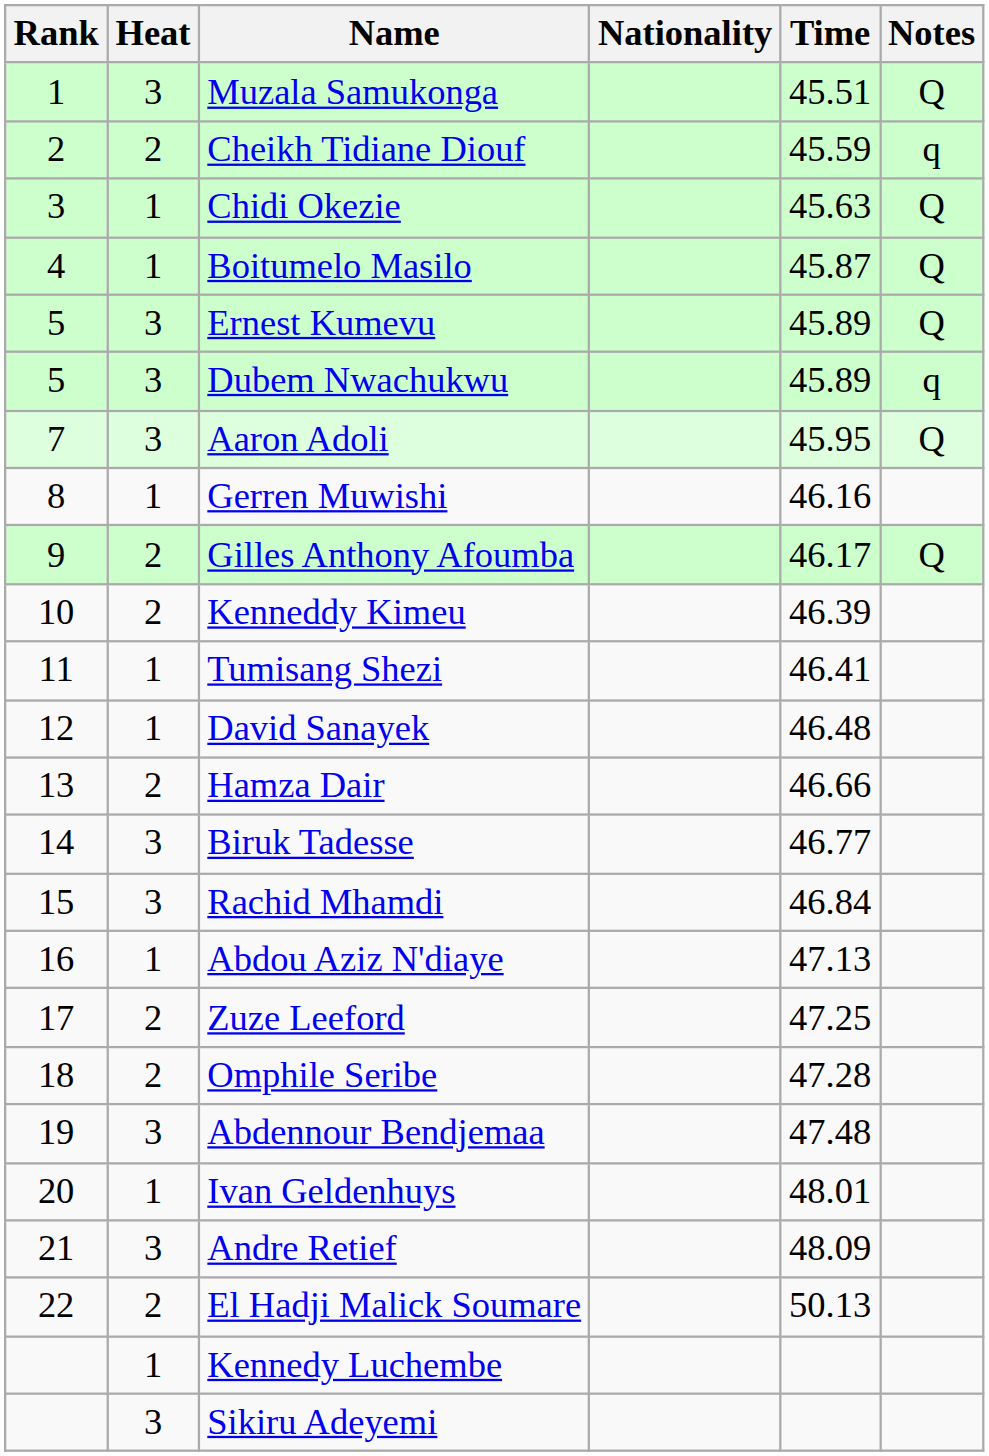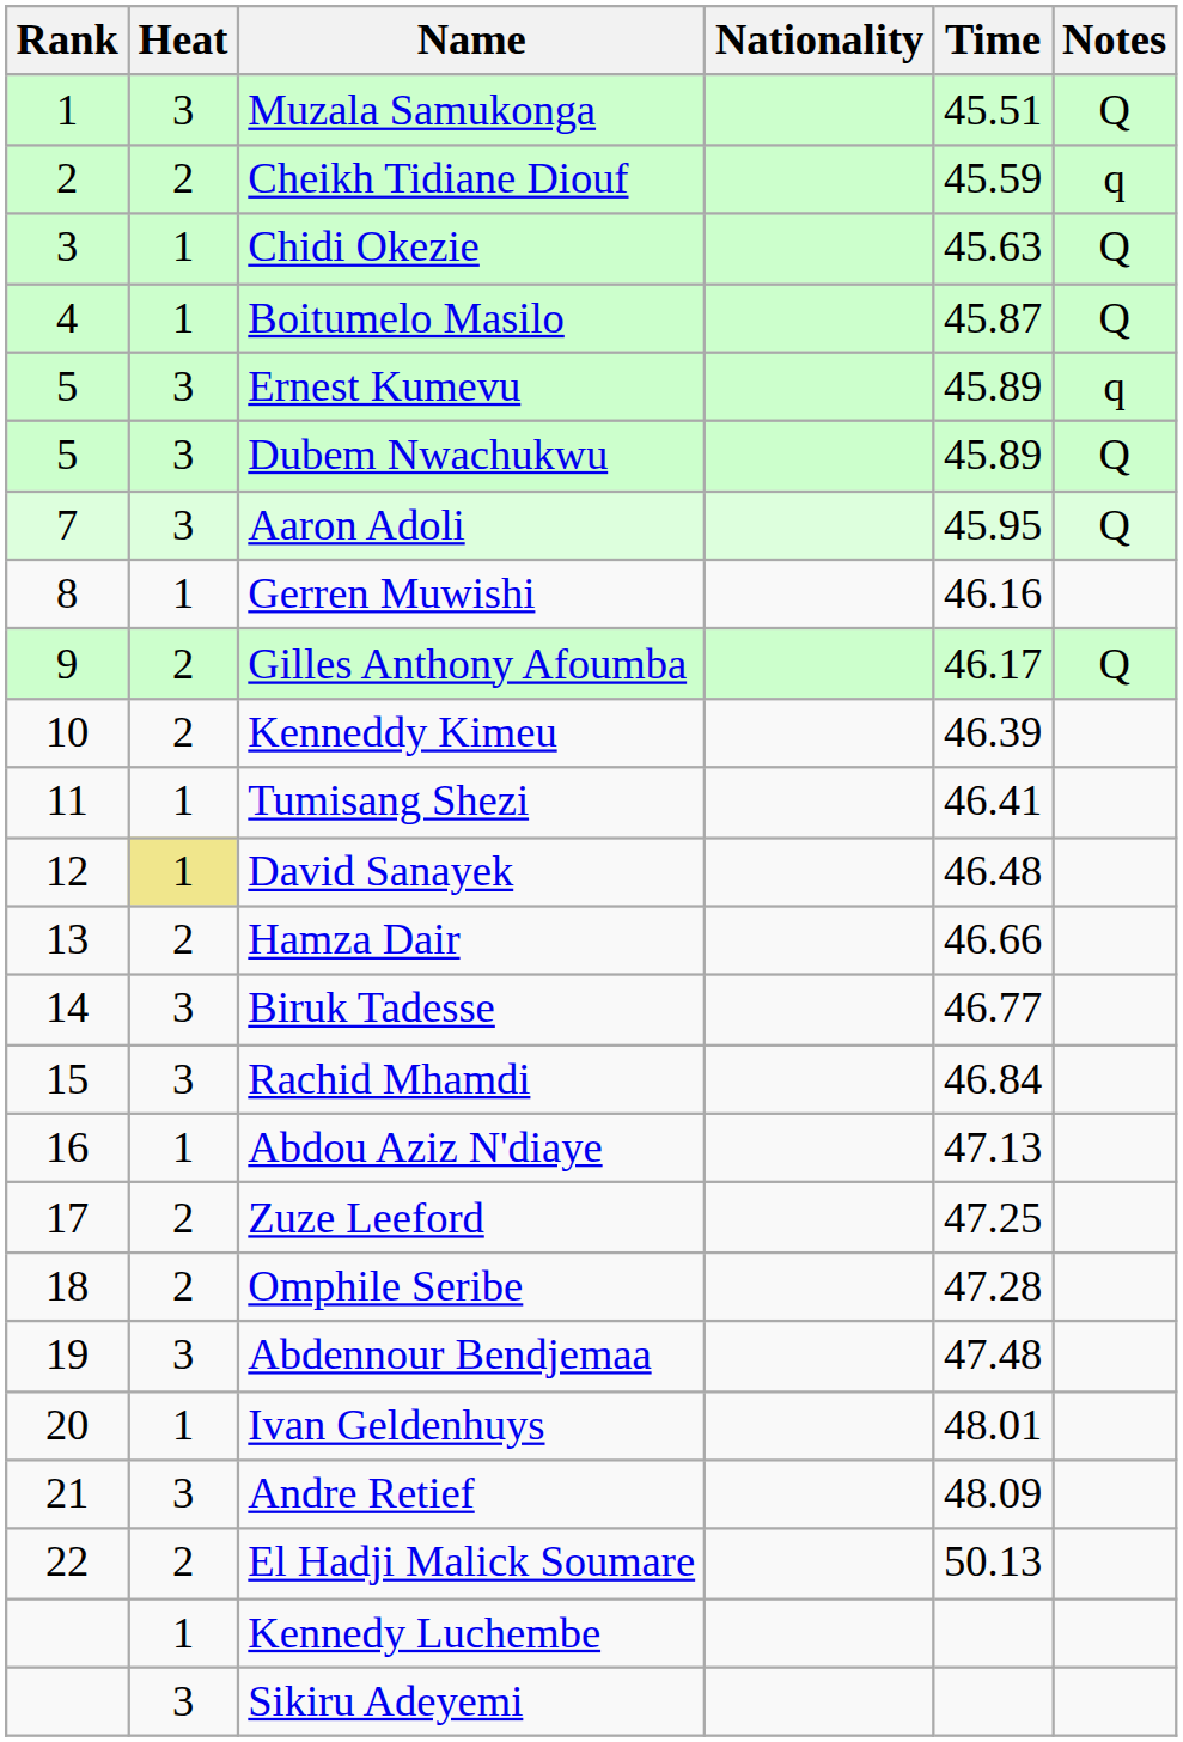Ernest Kumevu | Notes: Q -> q
Dubem Nwachukwu | Notes: q -> Q
David Sanayek | Heat: no background -> khaki background
